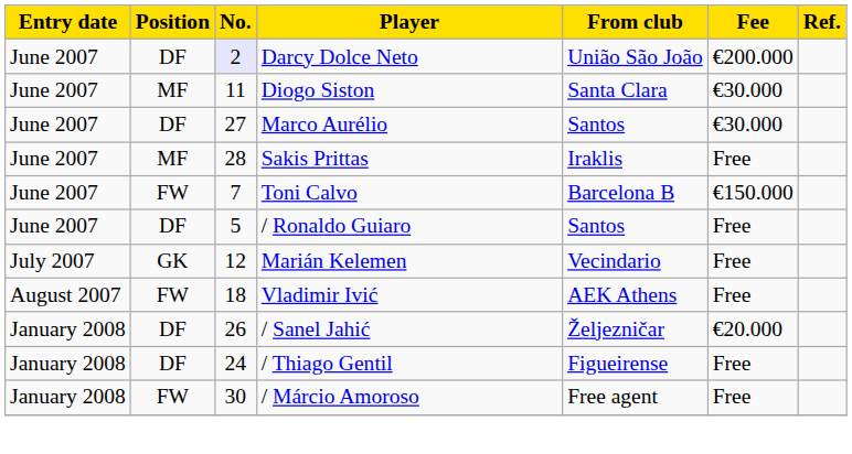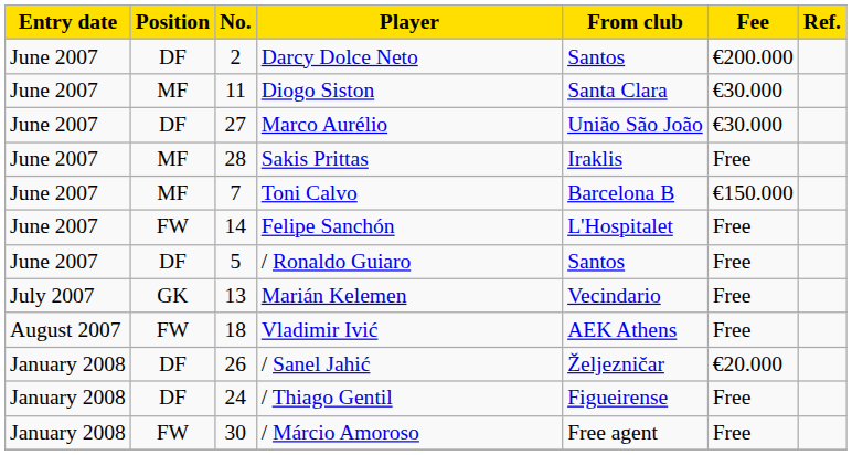Darcy Dolce Neto | No.: lavender background -> no background
Darcy Dolce Neto | From club: União São João -> Santos
Marco Aurélio | From club: Santos -> União São João
Toni Calvo | Position: FW -> MF
+ row: June 2007 | FW | 14 | Felipe Sanchón | L'Hospitalet | Free
Marián Kelemen | No.: 12 -> 13
